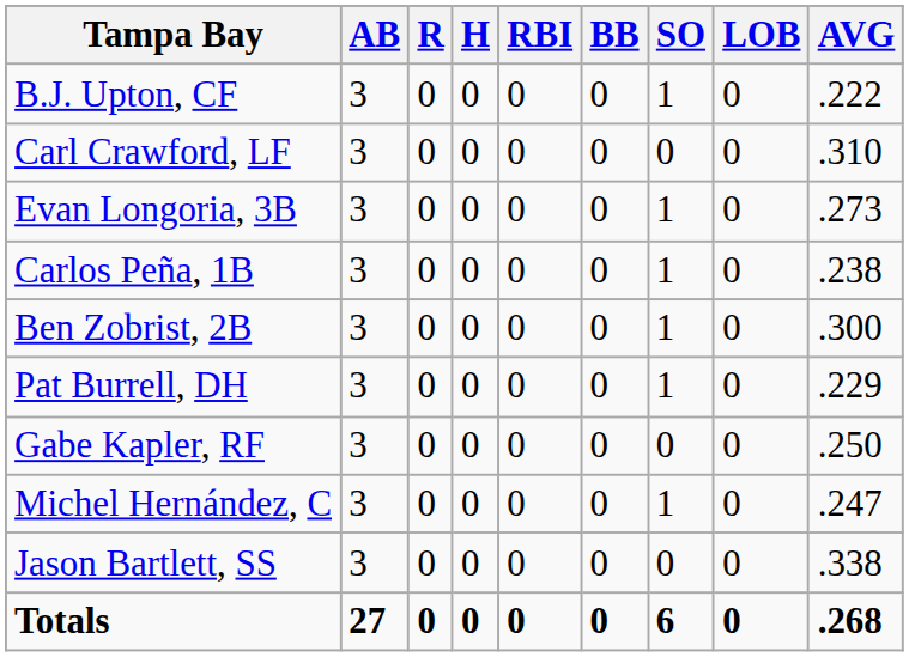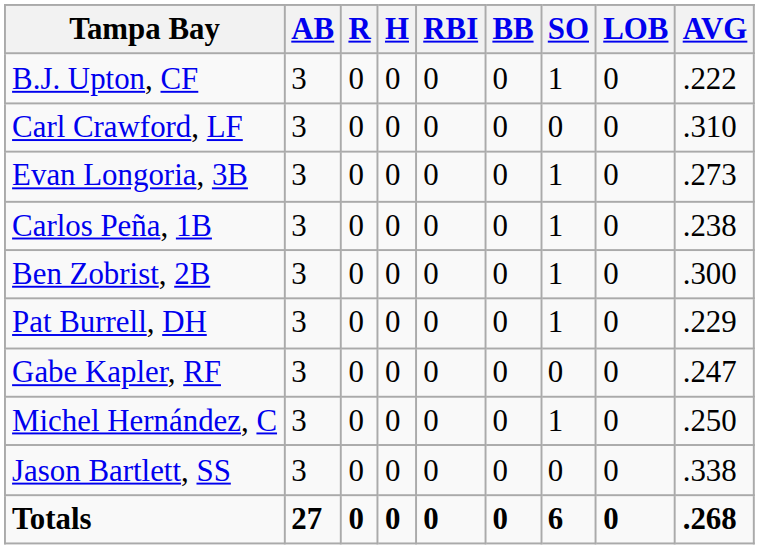Gabe Kapler, RF | AVG: .250 -> .247
Michel Hernández, C | AVG: .247 -> .250
